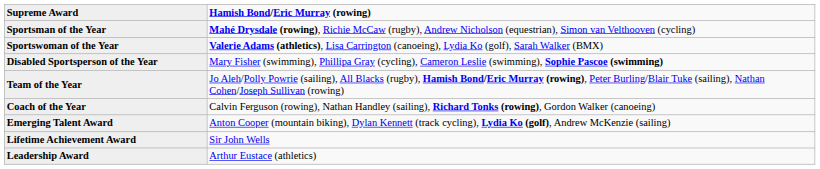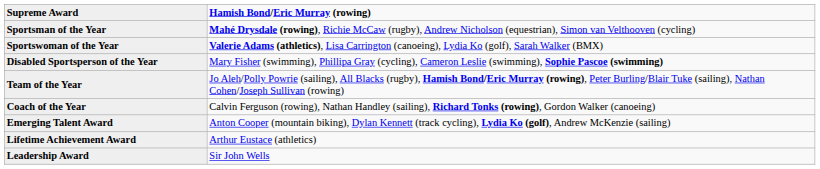Lifetime Achievement Award | Hamish Bond/Eric Murray (rowing): Sir John Wells -> Arthur Eustace (athletics)
Leadership Award | Hamish Bond/Eric Murray (rowing): Arthur Eustace (athletics) -> Sir John Wells
